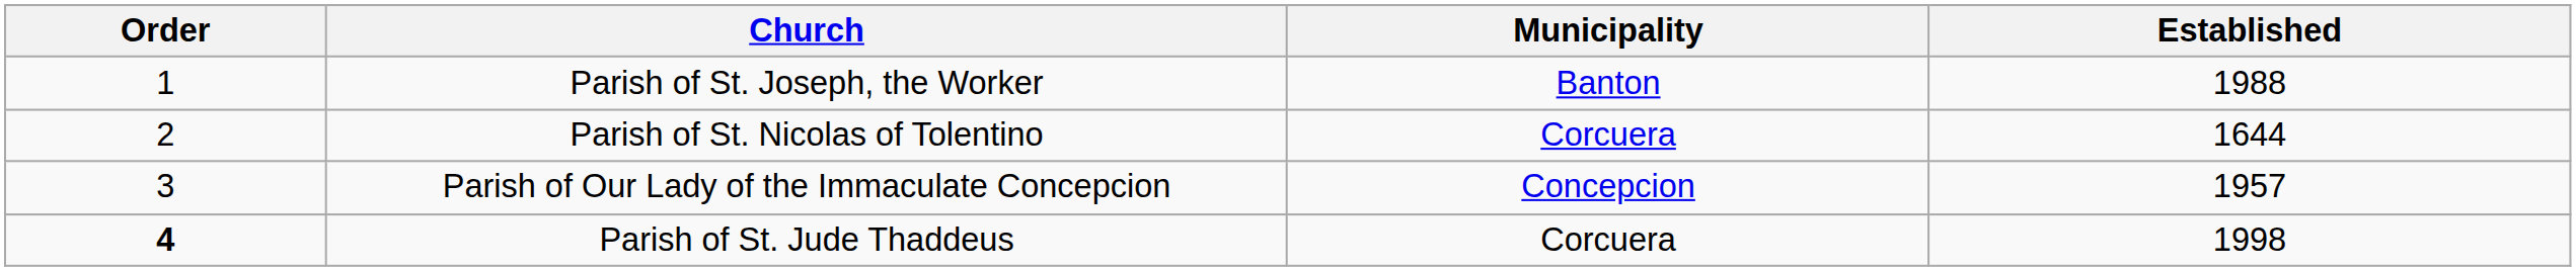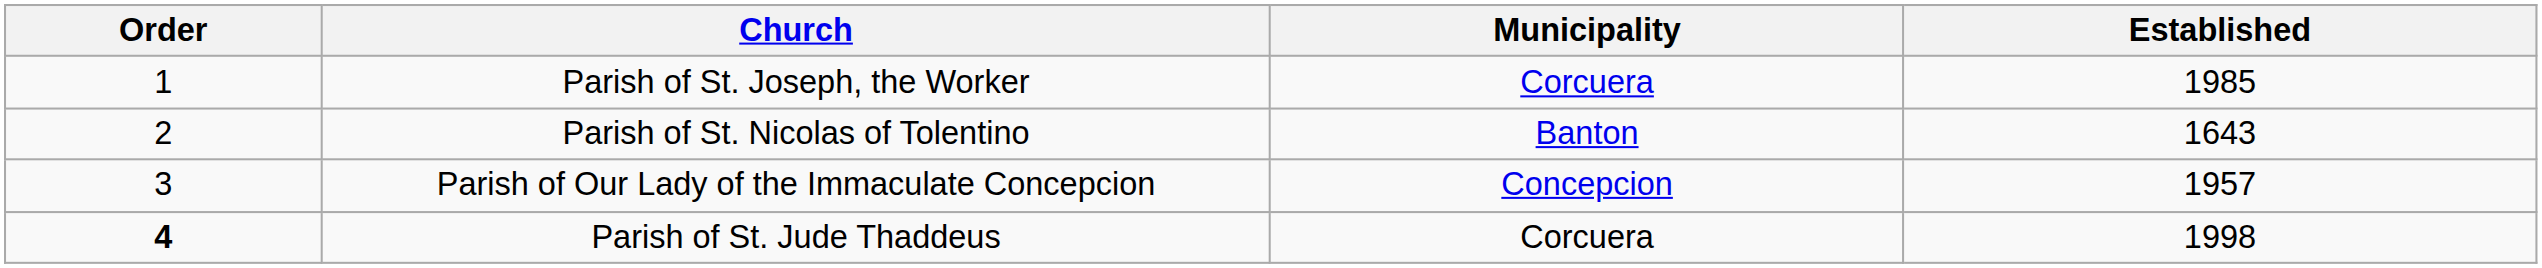Parish of St. Joseph, the Worker | Municipality: Banton -> Corcuera
Parish of St. Joseph, the Worker | Established: 1988 -> 1985
Parish of St. Nicolas of Tolentino | Municipality: Corcuera -> Banton
Parish of St. Nicolas of Tolentino | Established: 1644 -> 1643
